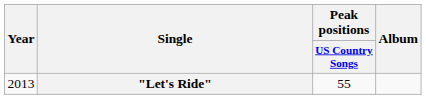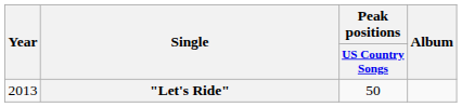"Let's Ride" | Peak positions / US Country Songs: 55 -> 50
